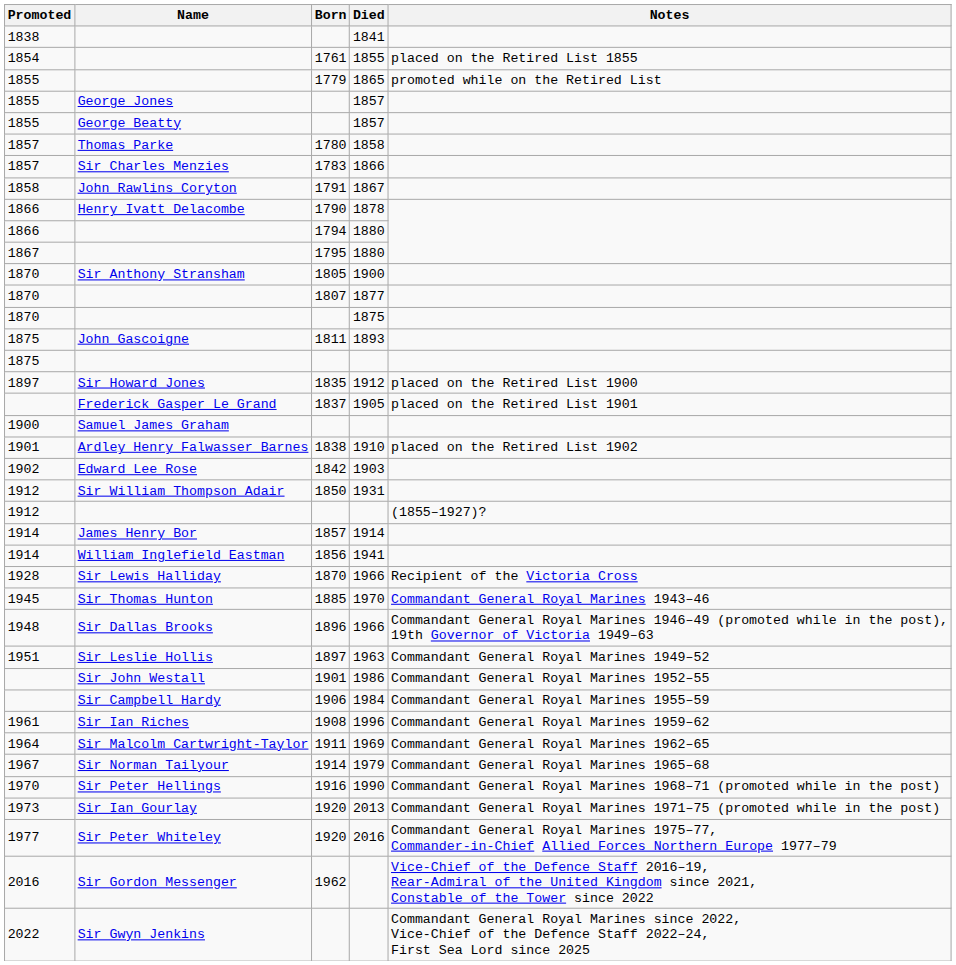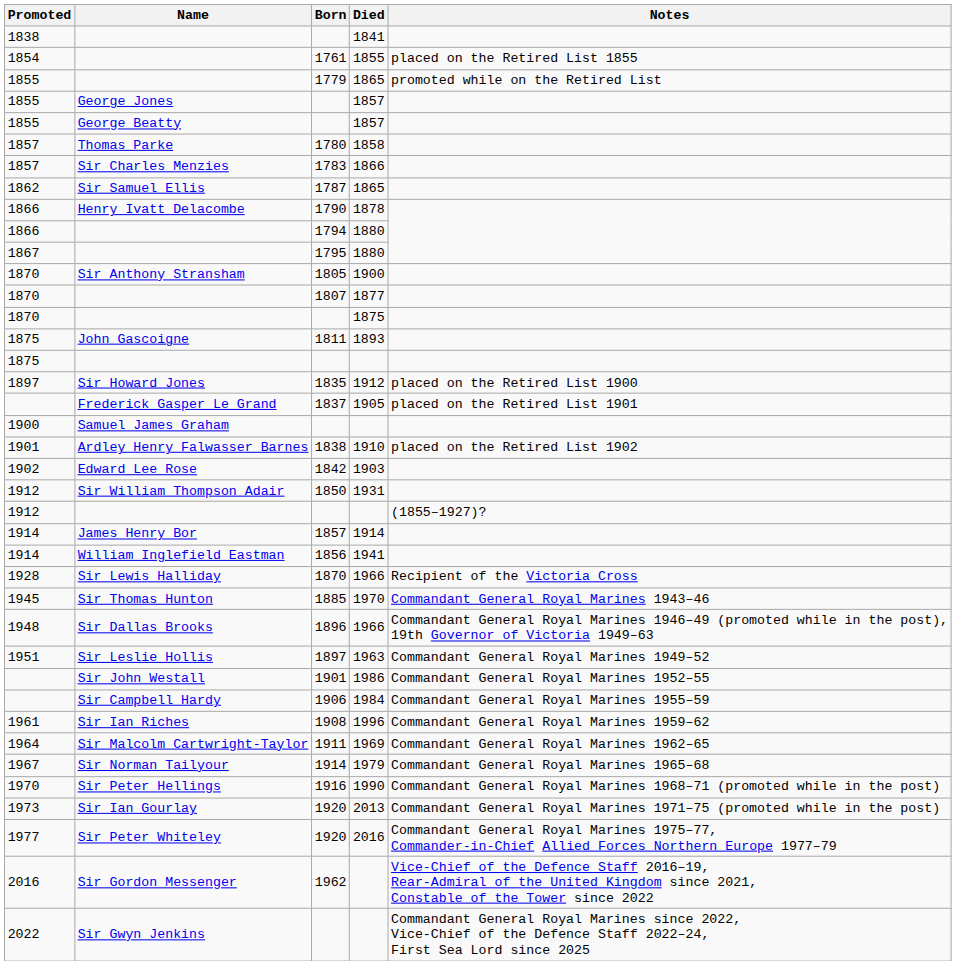- row: 1858 | John Rawlins Coryton | 1791 | 1867
+ row: 1862 | Sir Samuel Ellis | 1787 | 1865
